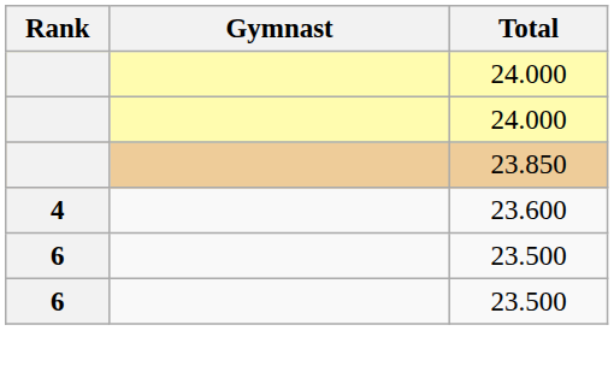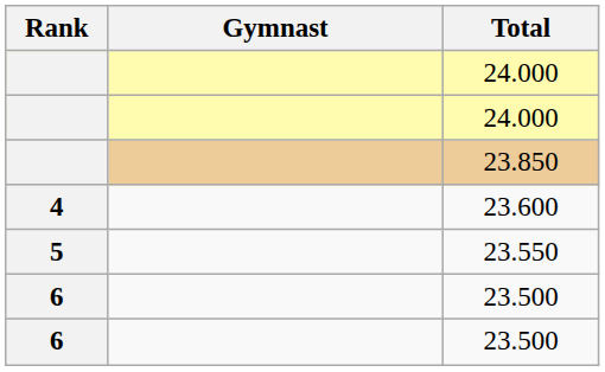+ row: 5 | 23.550
